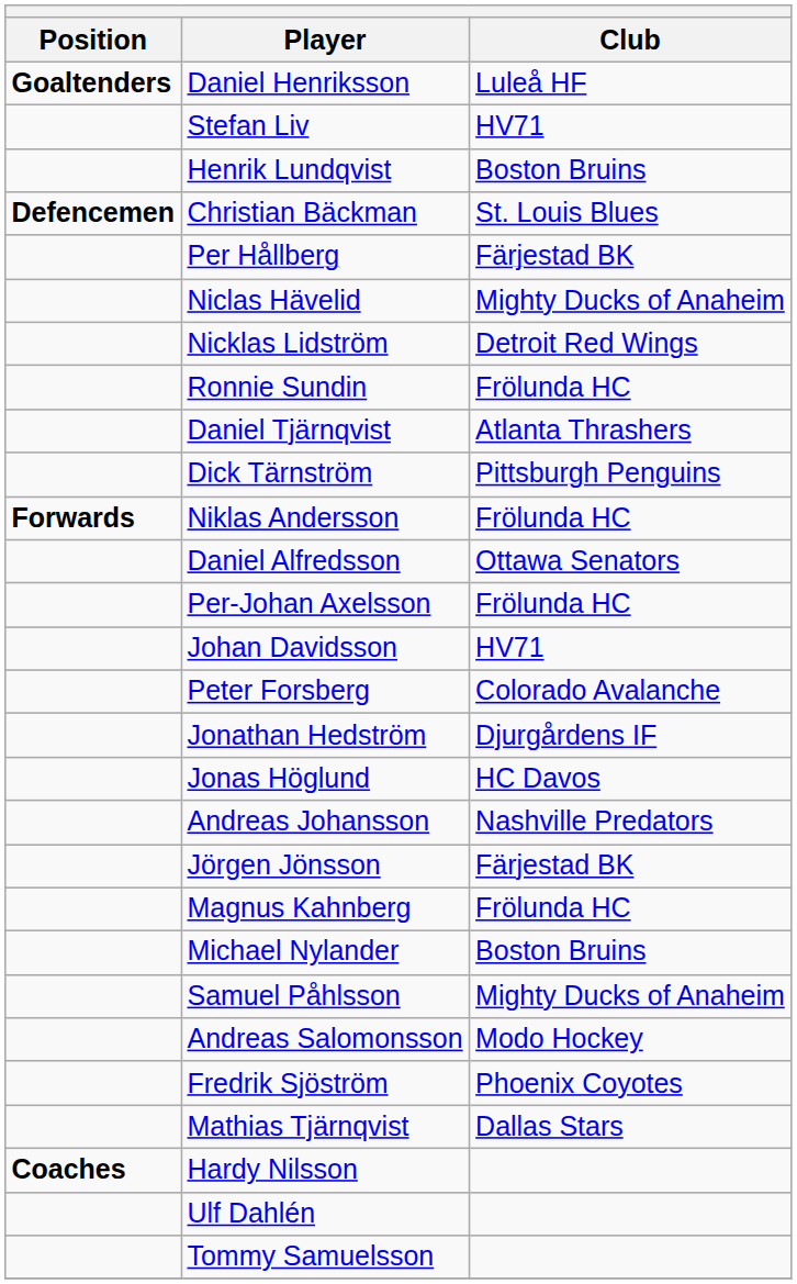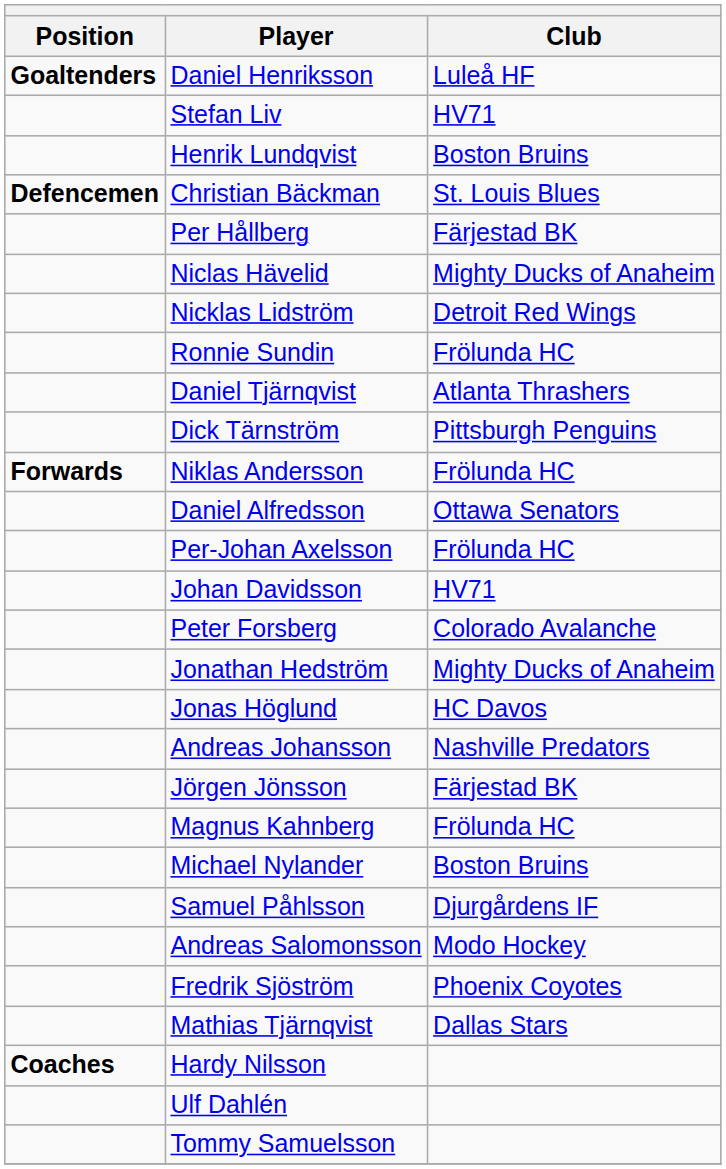Jonathan Hedström | Club: Djurgårdens IF -> Mighty Ducks of Anaheim
Samuel Påhlsson | Club: Mighty Ducks of Anaheim -> Djurgårdens IF
